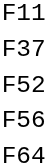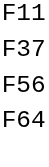- row: F52
